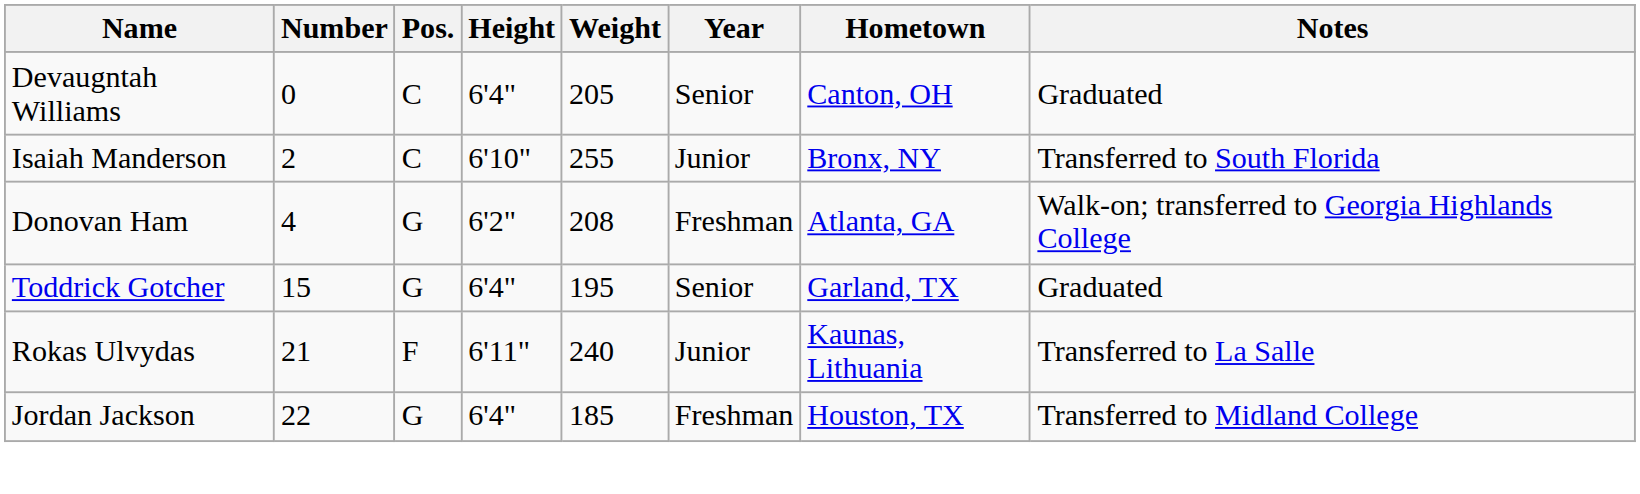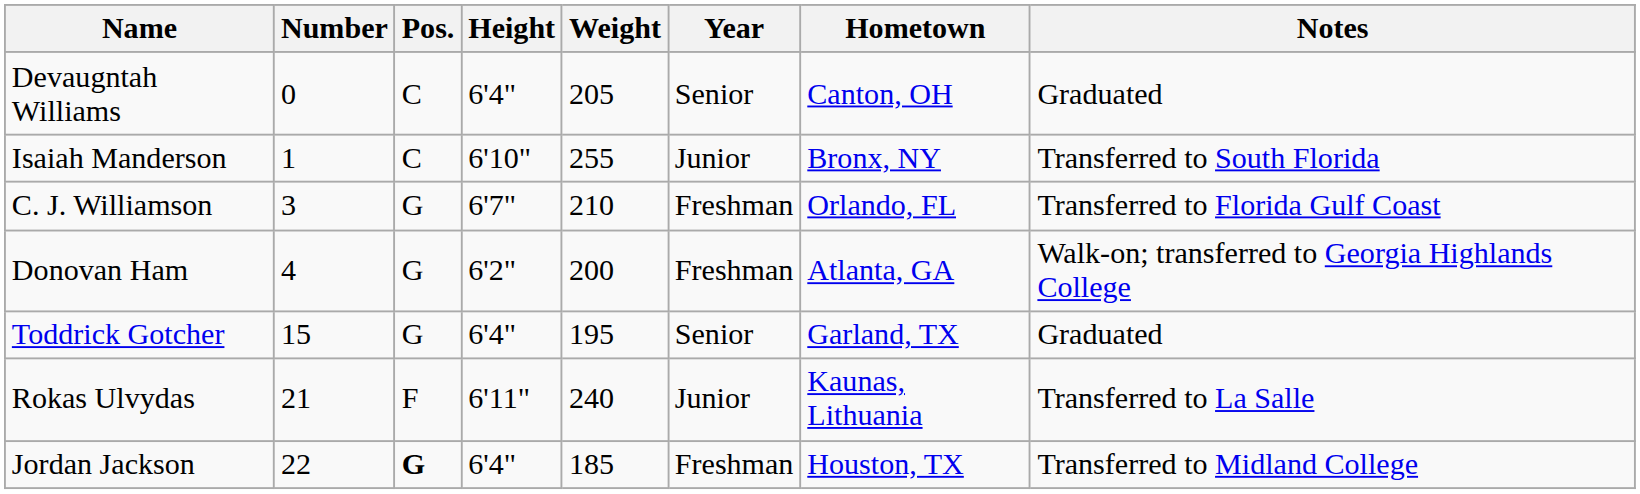Isaiah Manderson | Number: 2 -> 1
+ row: C. J. Williamson | 3 | G | 6'7" | 210 | Freshman | Orlando, FL | Transferred to Florida Gulf Coast
Donovan Ham | Weight: 208 -> 200
Jordan Jackson | Pos.: normal -> bold
